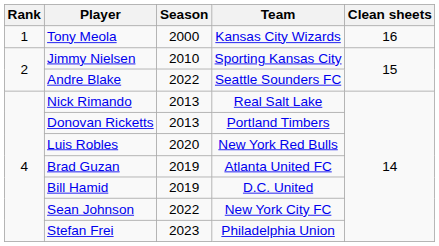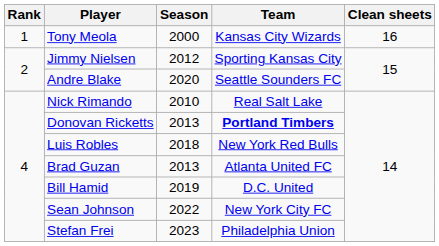Jimmy Nielsen | Season: 2010 -> 2012
Andre Blake | Season: 2022 -> 2020
Nick Rimando | Season: 2013 -> 2010
Donovan Ricketts | Team: normal -> bold
Luis Robles | Season: 2020 -> 2018
Brad Guzan | Season: 2019 -> 2013
